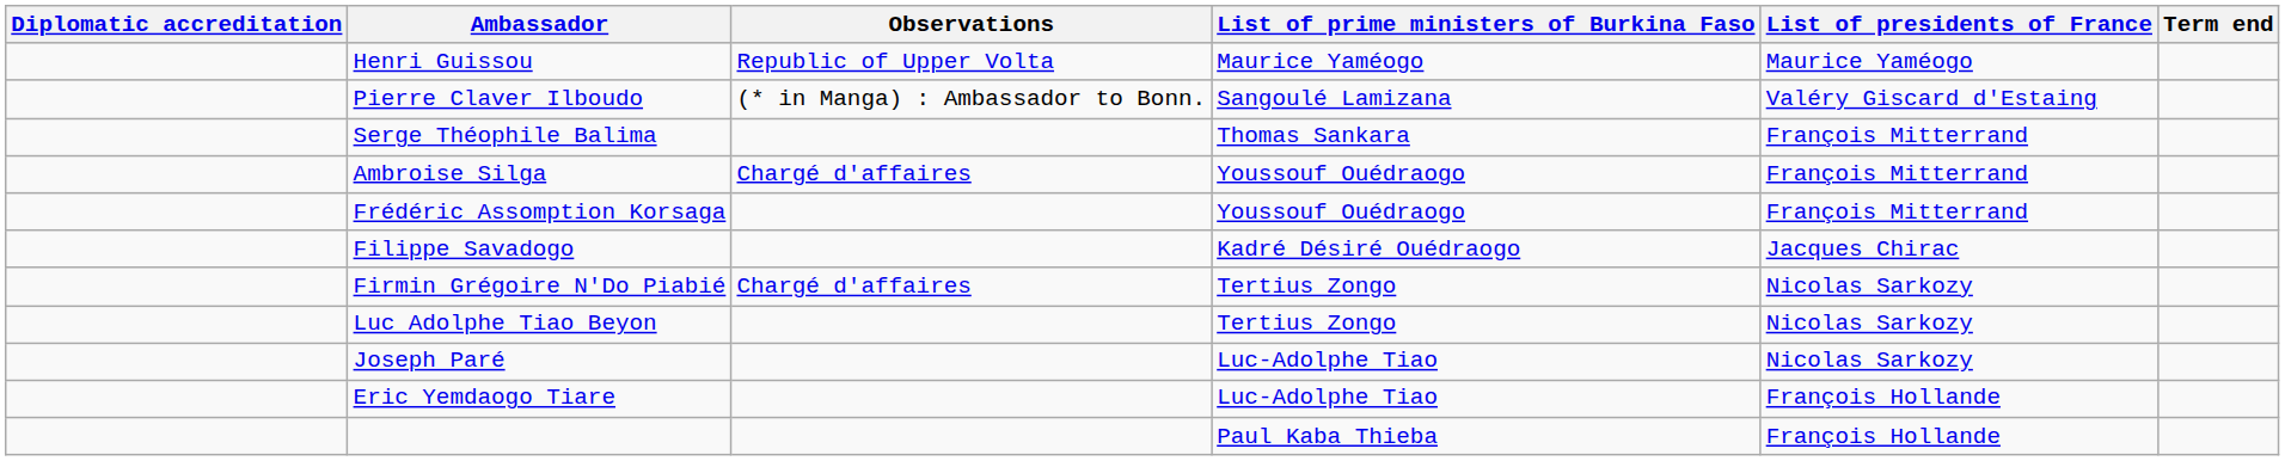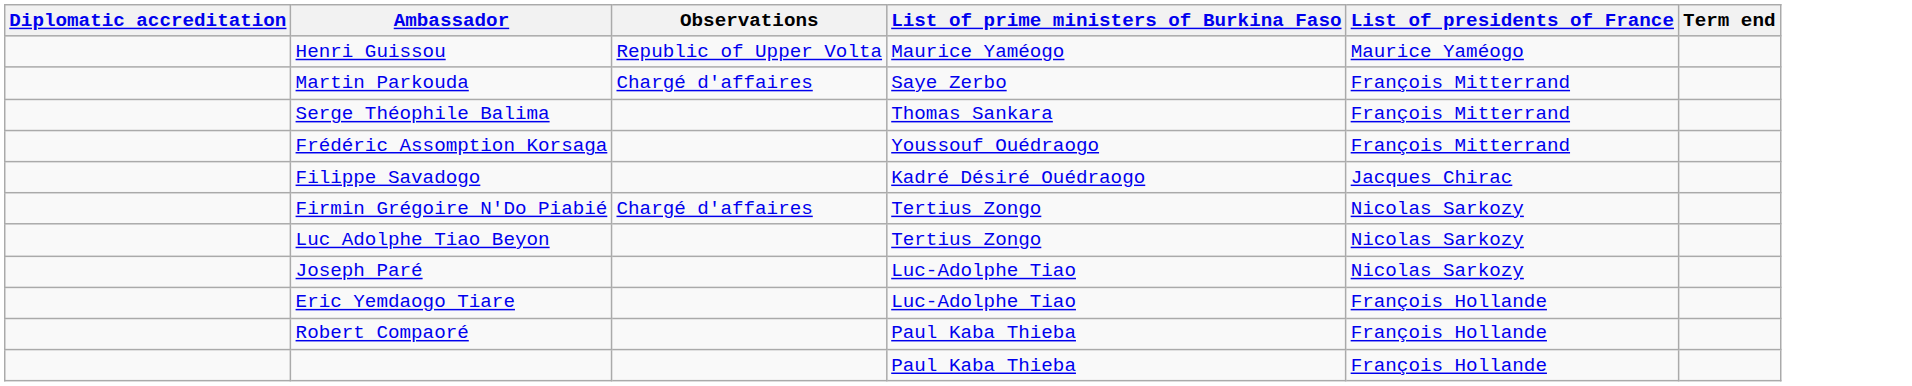- row: Pierre Claver Ilboudo | (* in Manga) : Ambassador to Bonn. | Sangoulé Lamizana | Valéry Giscard d'Estaing
+ row: Martin Parkouda | Chargé d'affaires | Saye Zerbo | François Mitterrand
- row: Ambroise Silga | Chargé d'affaires | Youssouf Ouédraogo | François Mitterrand
+ row: Robert Compaoré | Paul Kaba Thieba | François Hollande
